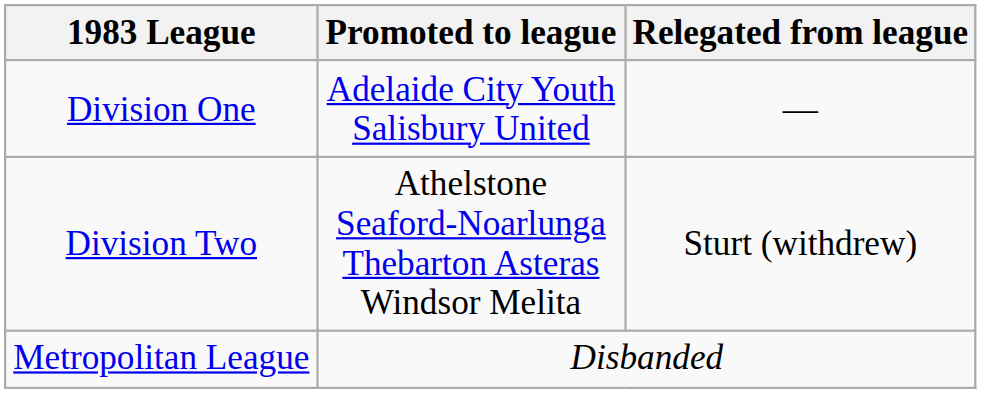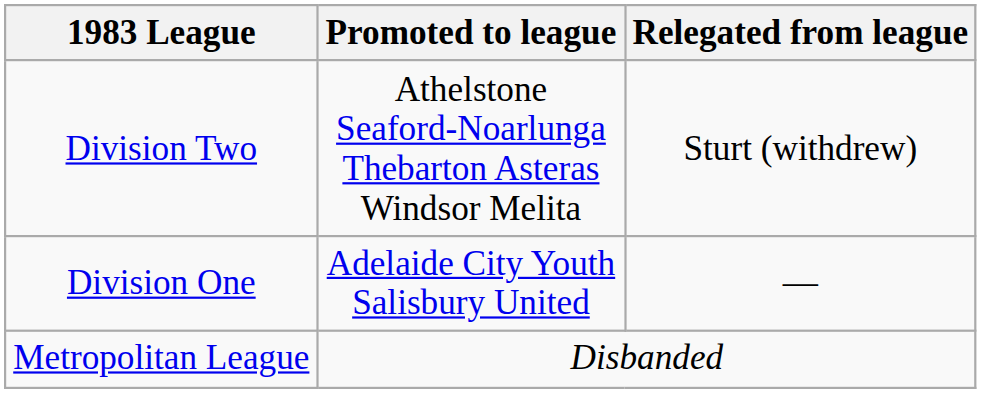rows swapped: Division One <-> Division Two
